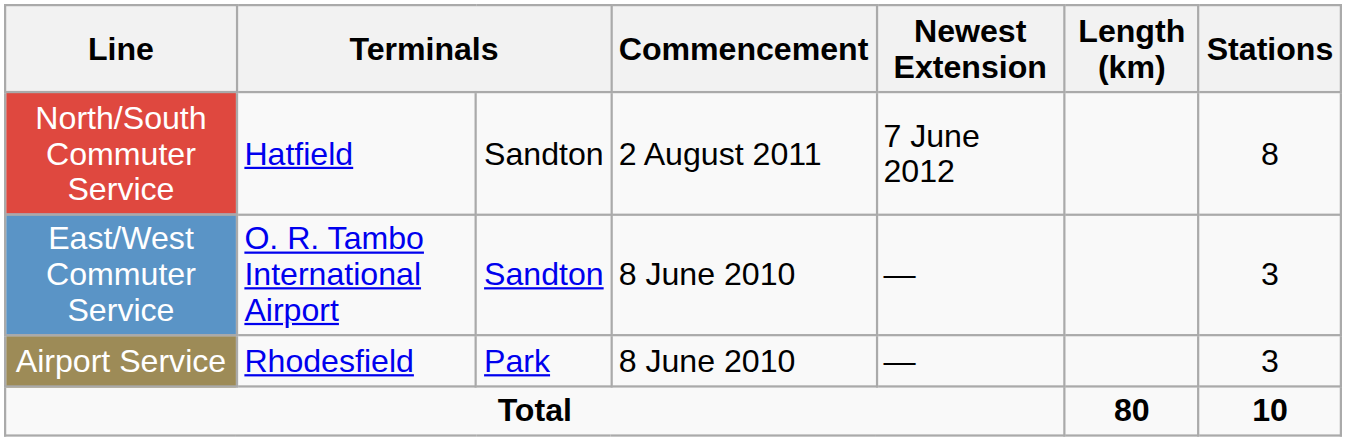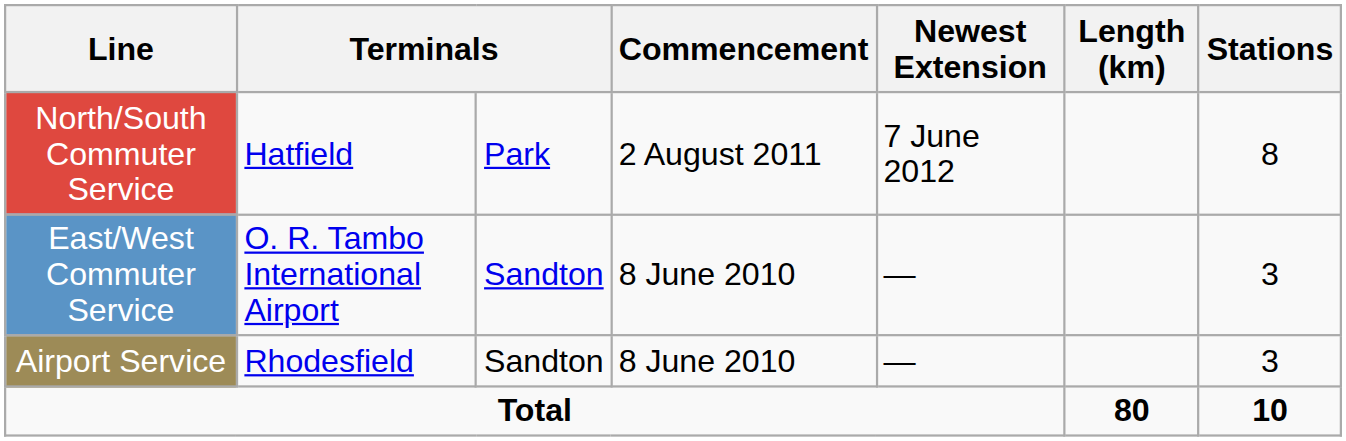North/South Commuter Service | column 3: Sandton -> Park
Airport Service | column 3: Park -> Sandton
